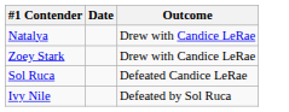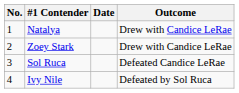+ column: No. | 1 | 2 | 3 | 4
